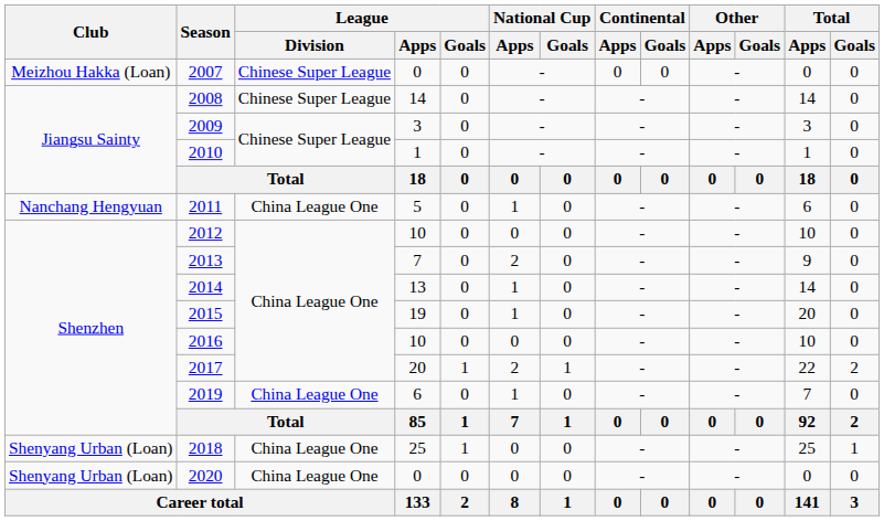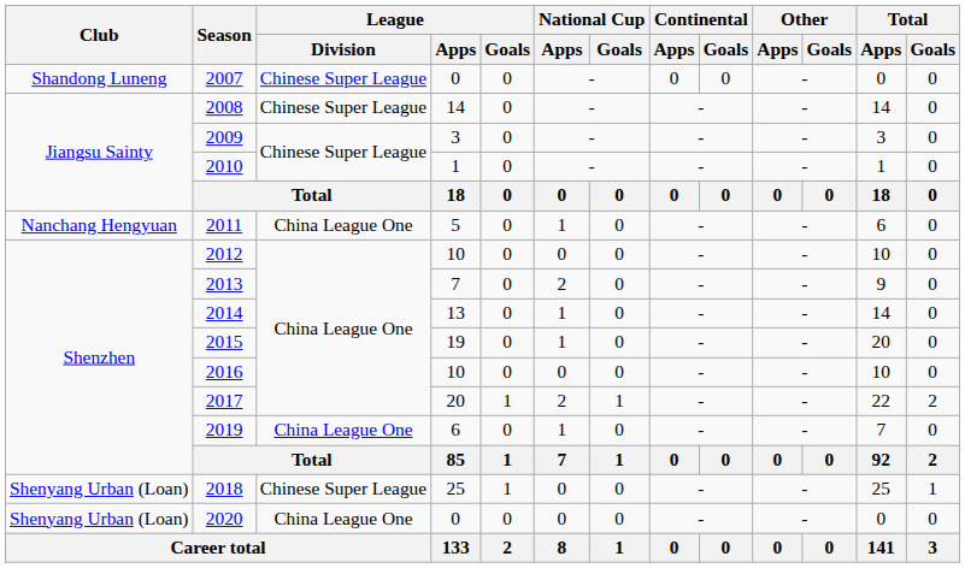2007 | Club: Meizhou Hakka (Loan) -> Shandong Luneng
2018 | League / Division: China League One -> Chinese Super League
